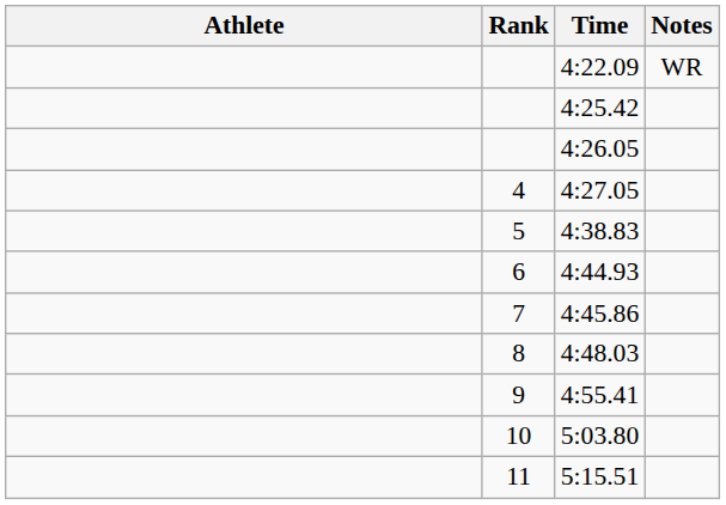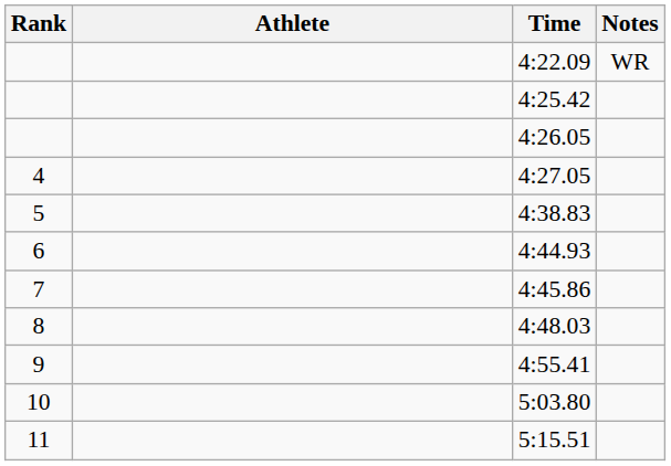columns swapped: Rank <-> Athlete
